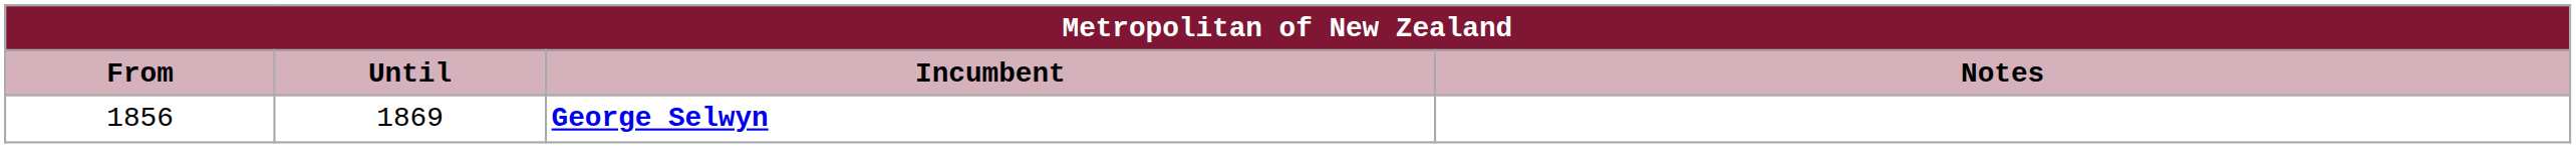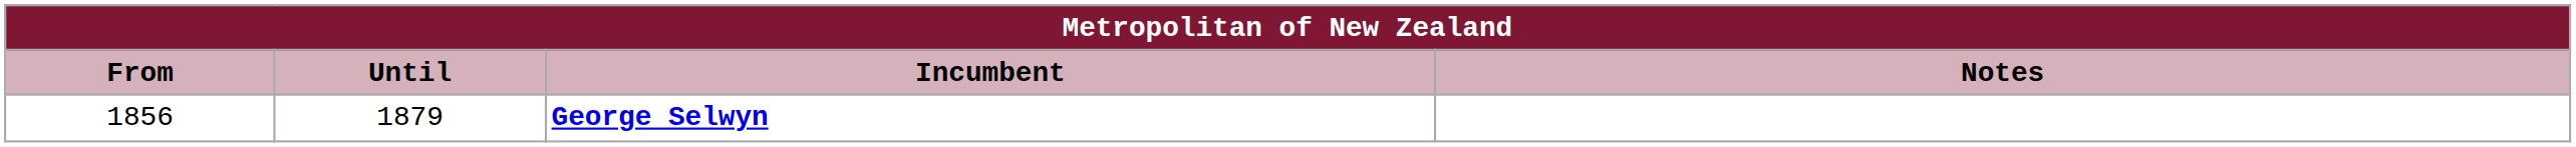George Selwyn | Until: 1869 -> 1879
